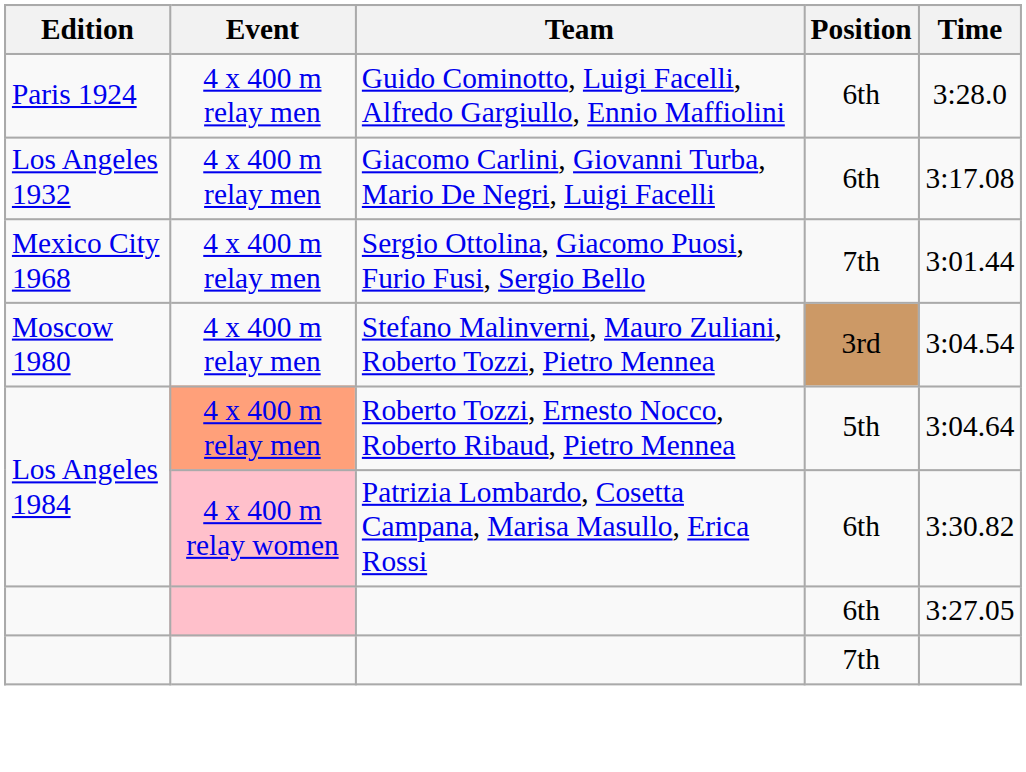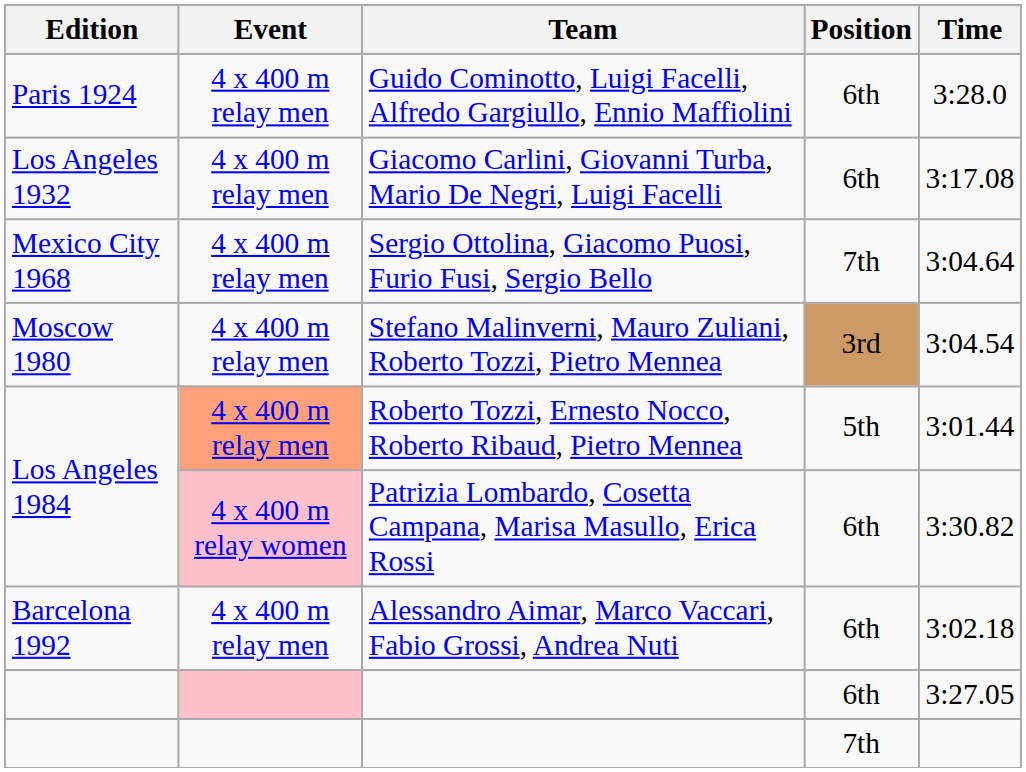Sergio Ottolina, Giacomo Puosi, Furio Fusi, Sergio Bello | Time: 3:01.44 -> 3:04.64
Roberto Tozzi, Ernesto Nocco, Roberto Ribaud, Pietro Mennea | Time: 3:04.64 -> 3:01.44
+ row: Barcelona 1992 | 4 x 400 m relay men | Alessandro Aimar, Marco Vaccari, Fabio Grossi, Andrea Nuti | 6th | 3:02.18
